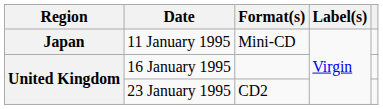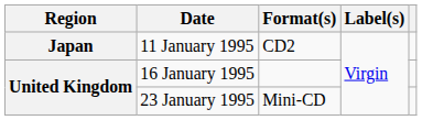11 January 1995 | Format(s): Mini-CD -> CD2
23 January 1995 | Format(s): CD2 -> Mini-CD
